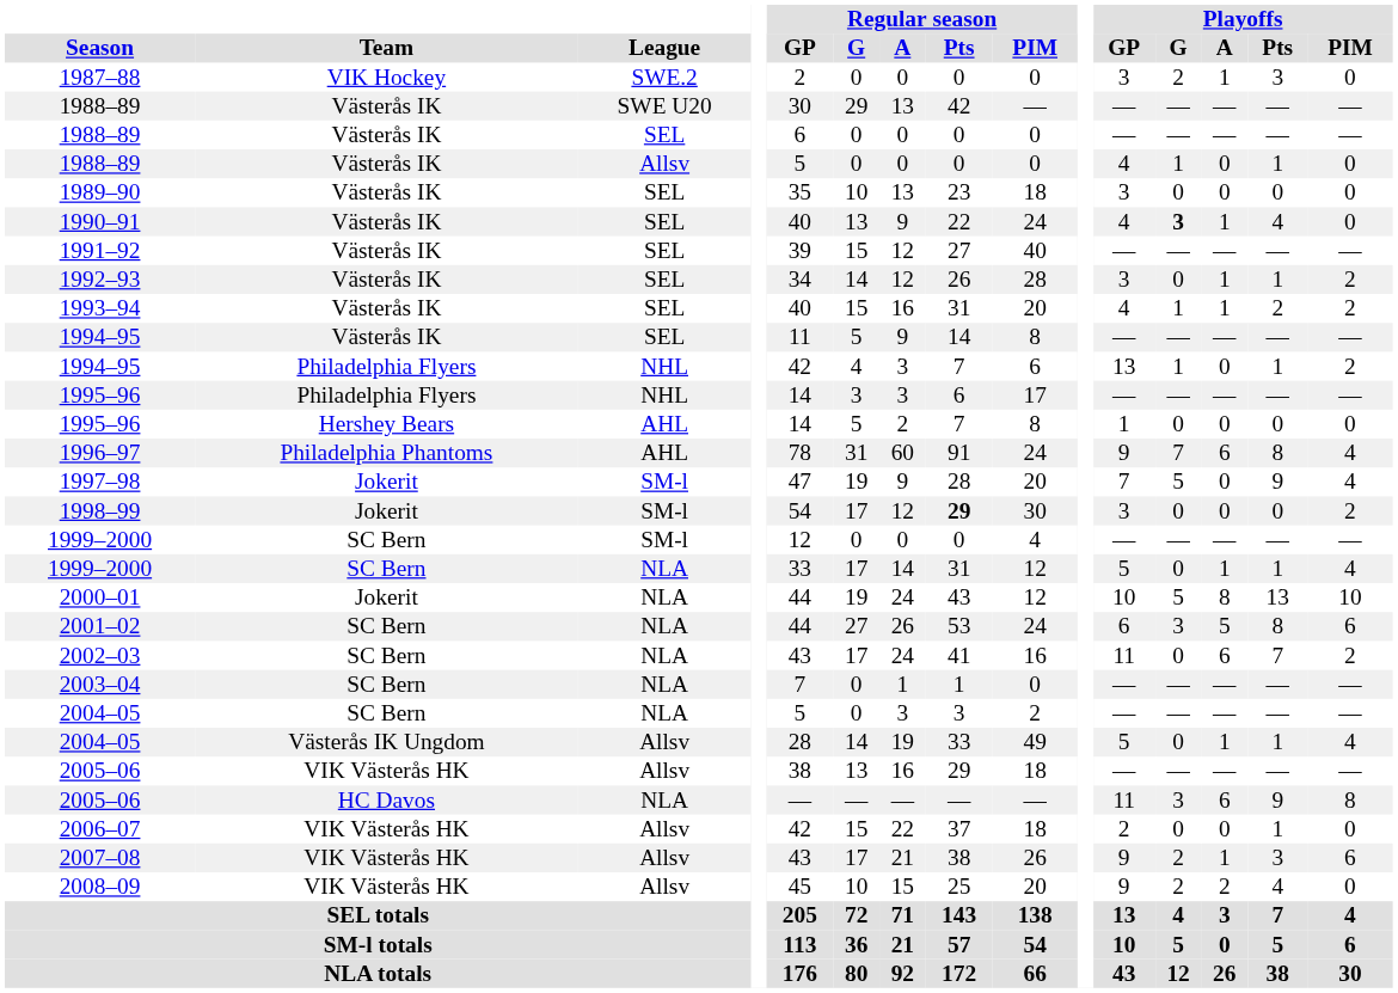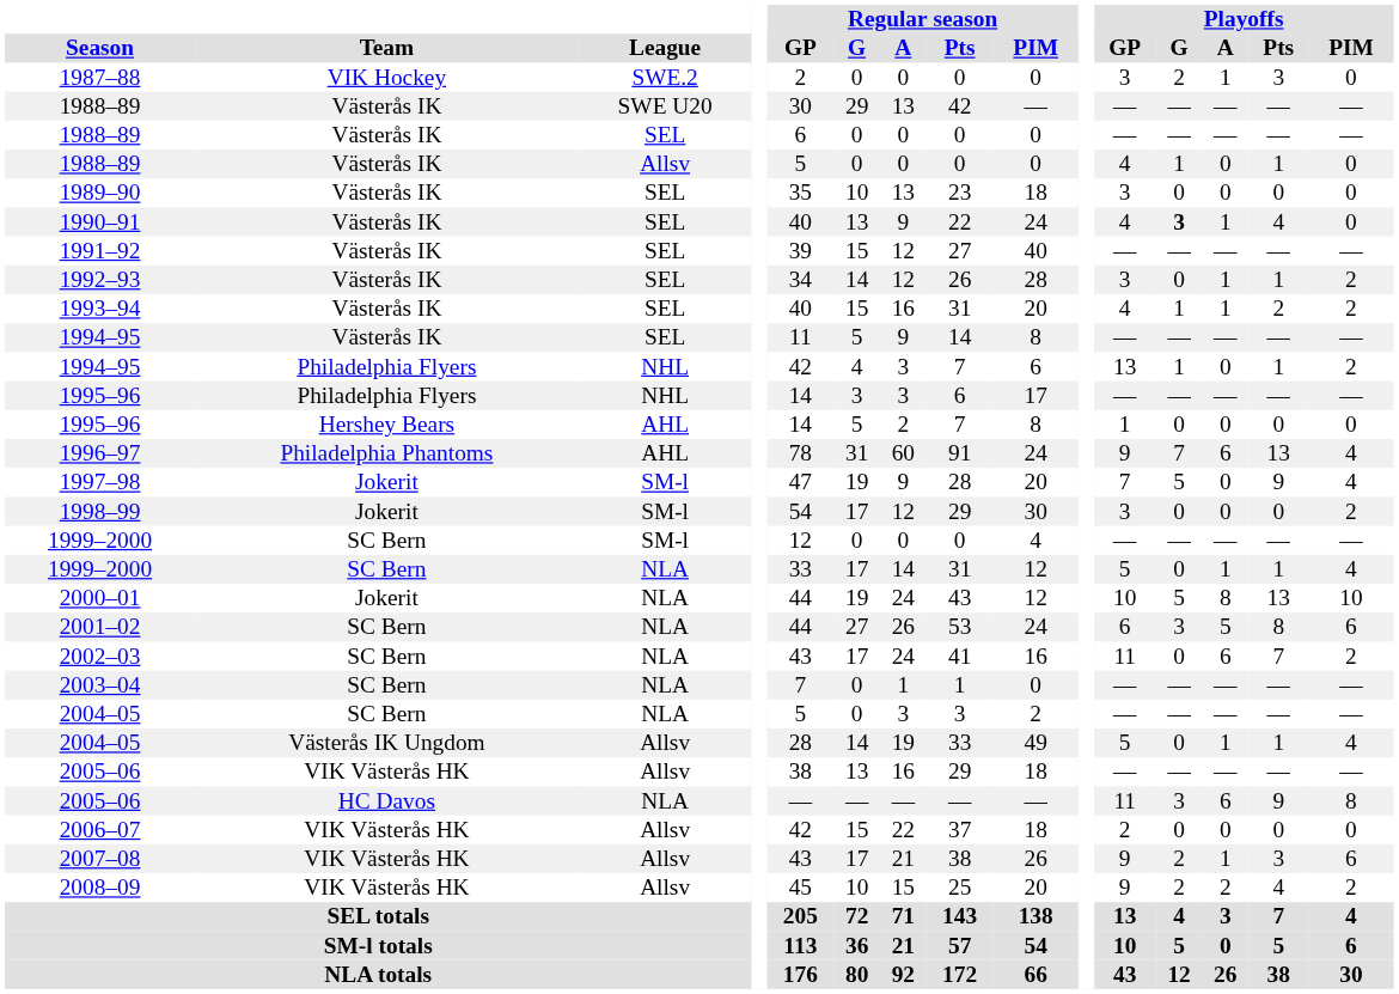1996–97 | Playoffs / Pts: 8 -> 13
1998–99 | Regular season / Pts: bold -> normal
2006–07 | Playoffs / Pts: 1 -> 0
2008–09 | Playoffs / PIM: 0 -> 2
